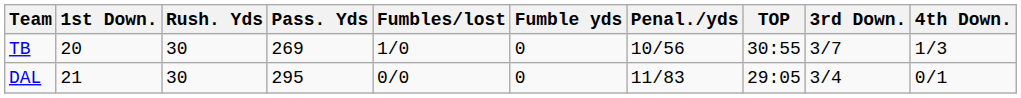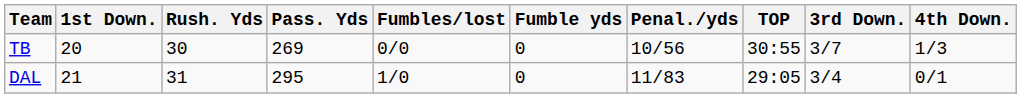TB | Fumbles/lost: 1/0 -> 0/0
DAL | Rush. Yds: 30 -> 31
DAL | Fumbles/lost: 0/0 -> 1/0
